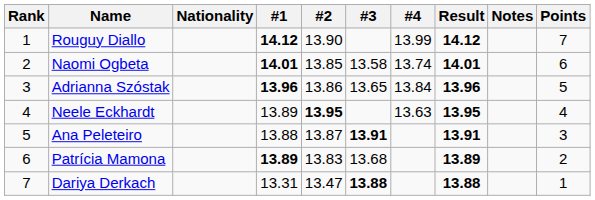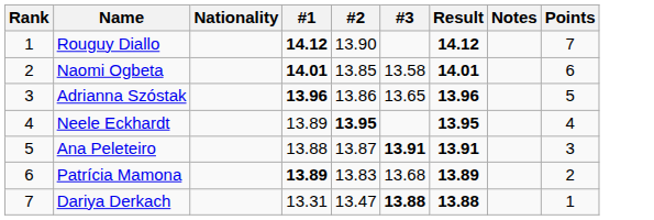- column: #4 | 13.99 | 13.74 | 13.84 | 13.63
